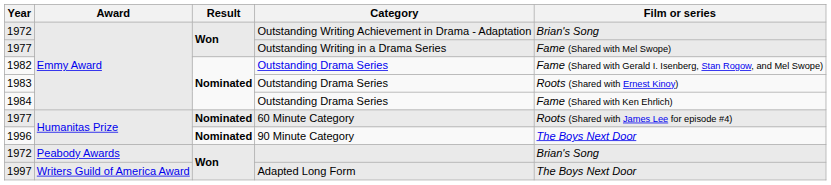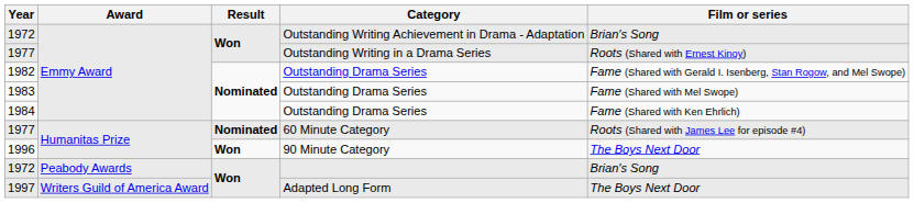1977 / Outstanding Writing in a Drama Series | Film or series: Fame (Shared with Mel Swope) -> Roots (Shared with Ernest Kinoy)
1983 | Film or series: Roots (Shared with Ernest Kinoy) -> Fame (Shared with Mel Swope)
1996 | Result: Nominated -> Won
